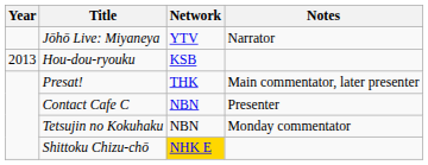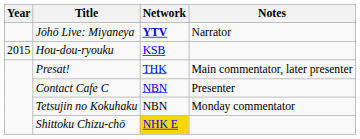Jōhō Live: Miyaneya | Network: normal -> bold
Hou-dou-ryouku | Year: 2013 -> 2015
